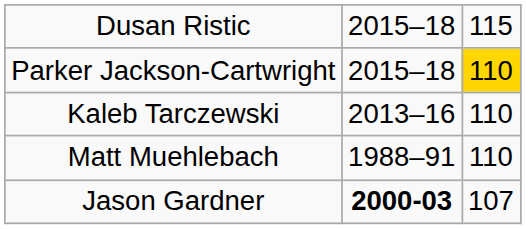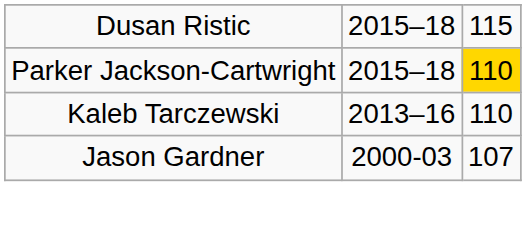- row: Matt Muehlebach | 1988–91 | 110
Jason Gardner | column 2: bold -> normal
